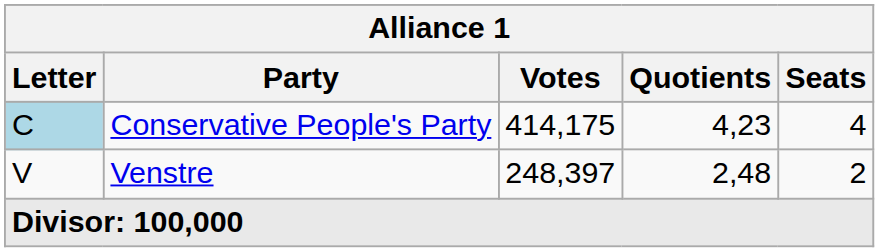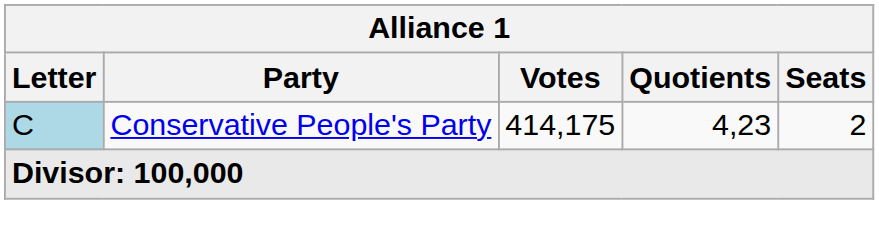Conservative People's Party | Seats: 4 -> 2
- row: V | Venstre | 248,397 | 2,48 | 2
